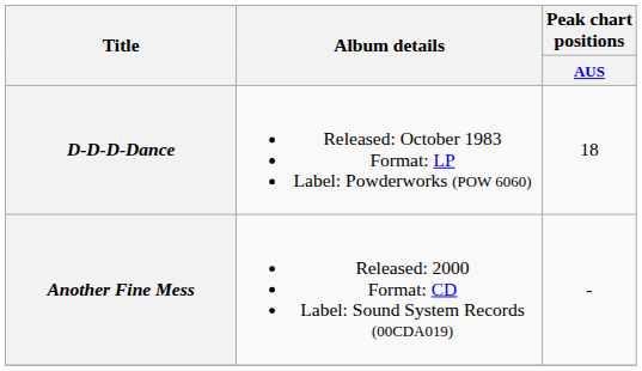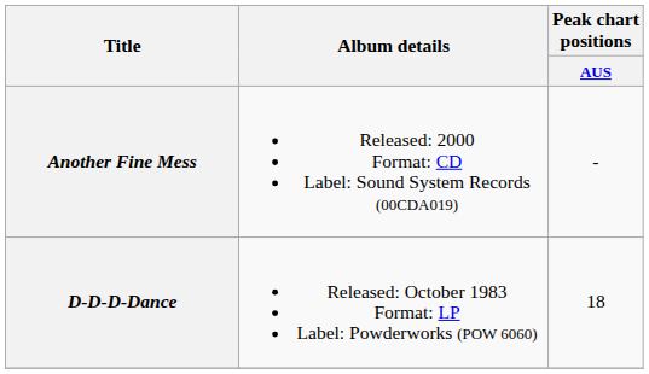rows swapped: D-D-D-Dance <-> Another Fine Mess
